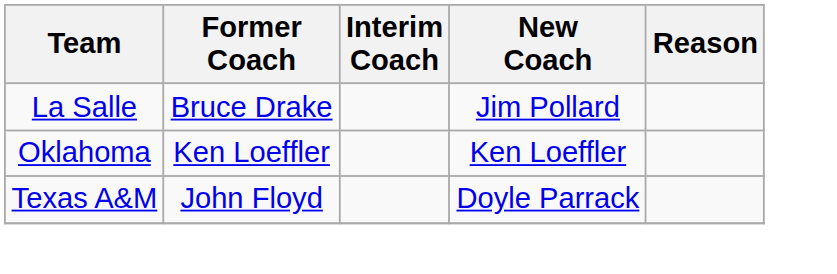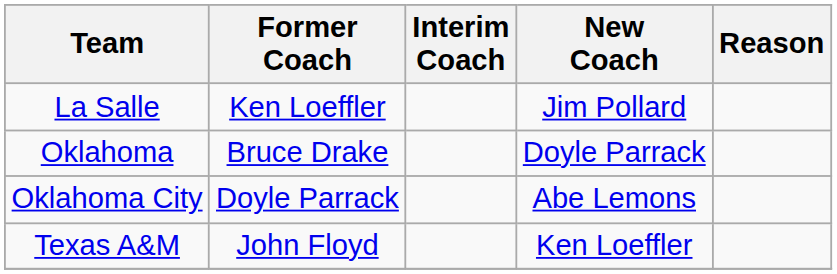La Salle | Former Coach: Bruce Drake -> Ken Loeffler
Oklahoma | Former Coach: Ken Loeffler -> Bruce Drake
Oklahoma | New Coach: Ken Loeffler -> Doyle Parrack
+ row: Oklahoma City | Doyle Parrack | Abe Lemons
Texas A&M | New Coach: Doyle Parrack -> Ken Loeffler
